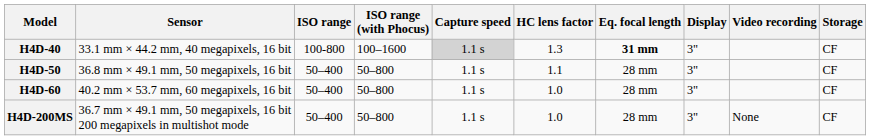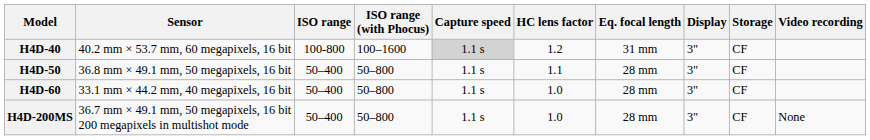columns swapped: Storage <-> Video recording
H4D-40 | Sensor: 33.1 mm × 44.2 mm, 40 megapixels, 16 bit -> 40.2 mm × 53.7 mm, 60 megapixels, 16 bit
H4D-40 | HC lens factor: 1.3 -> 1.2
H4D-40 | Eq. focal length: bold -> normal
H4D-60 | Sensor: 40.2 mm × 53.7 mm, 60 megapixels, 16 bit -> 33.1 mm × 44.2 mm, 40 megapixels, 16 bit
